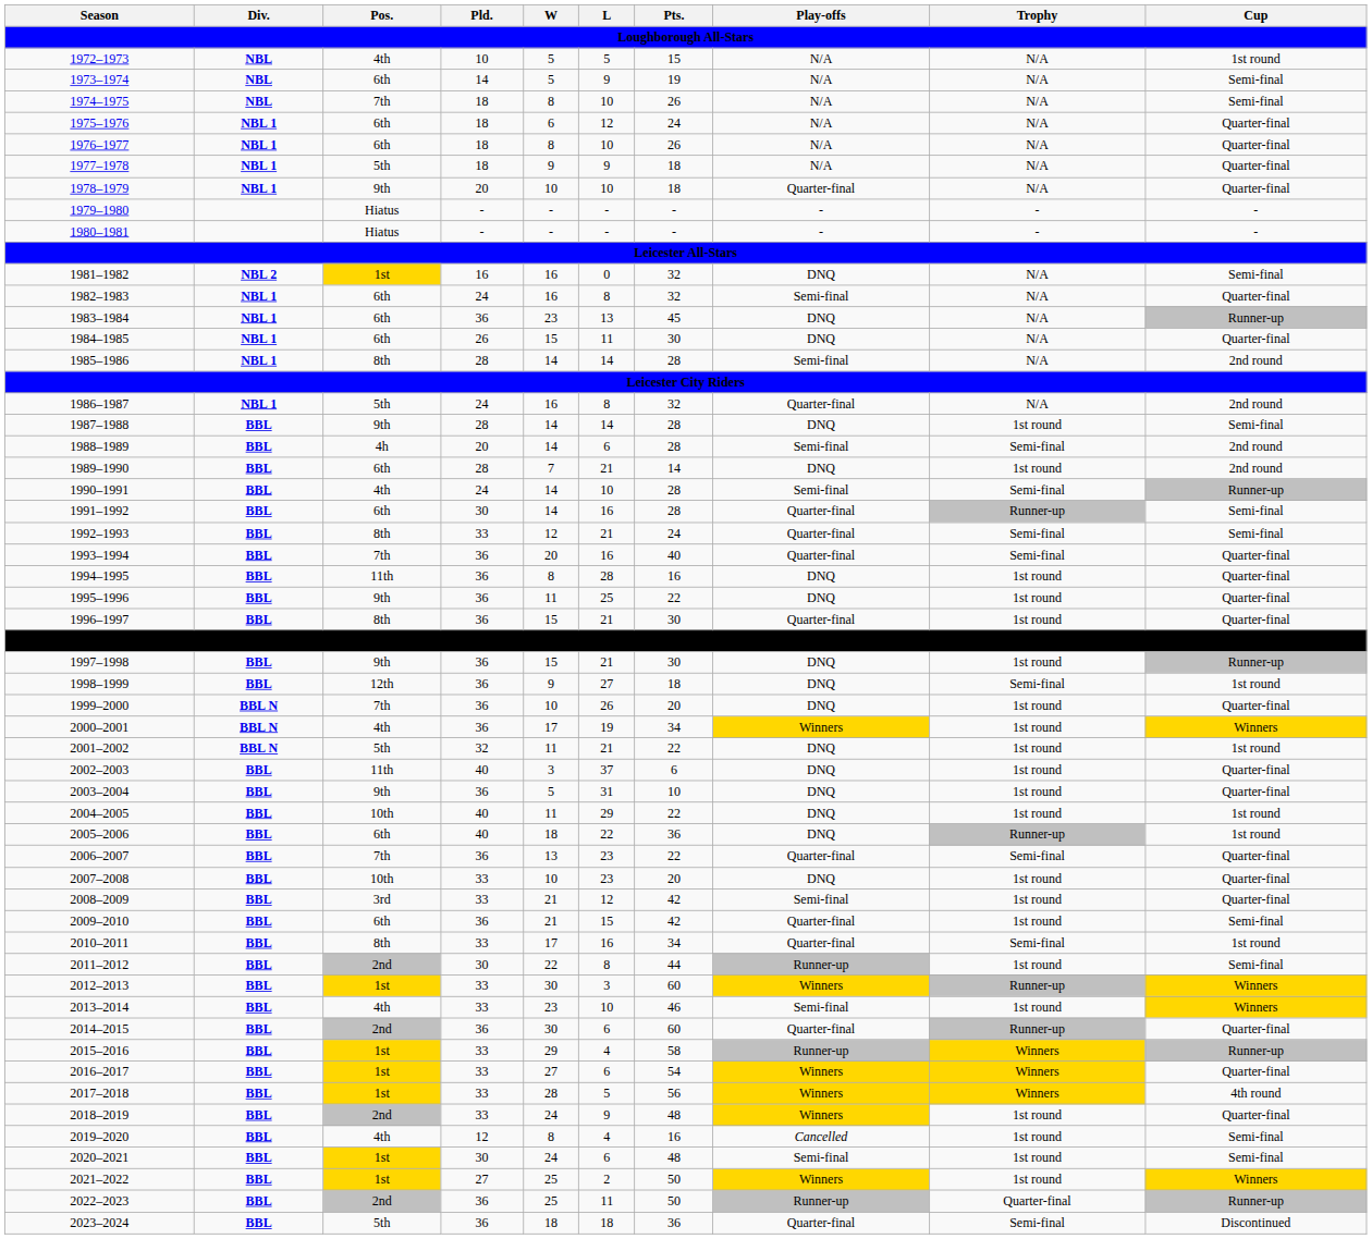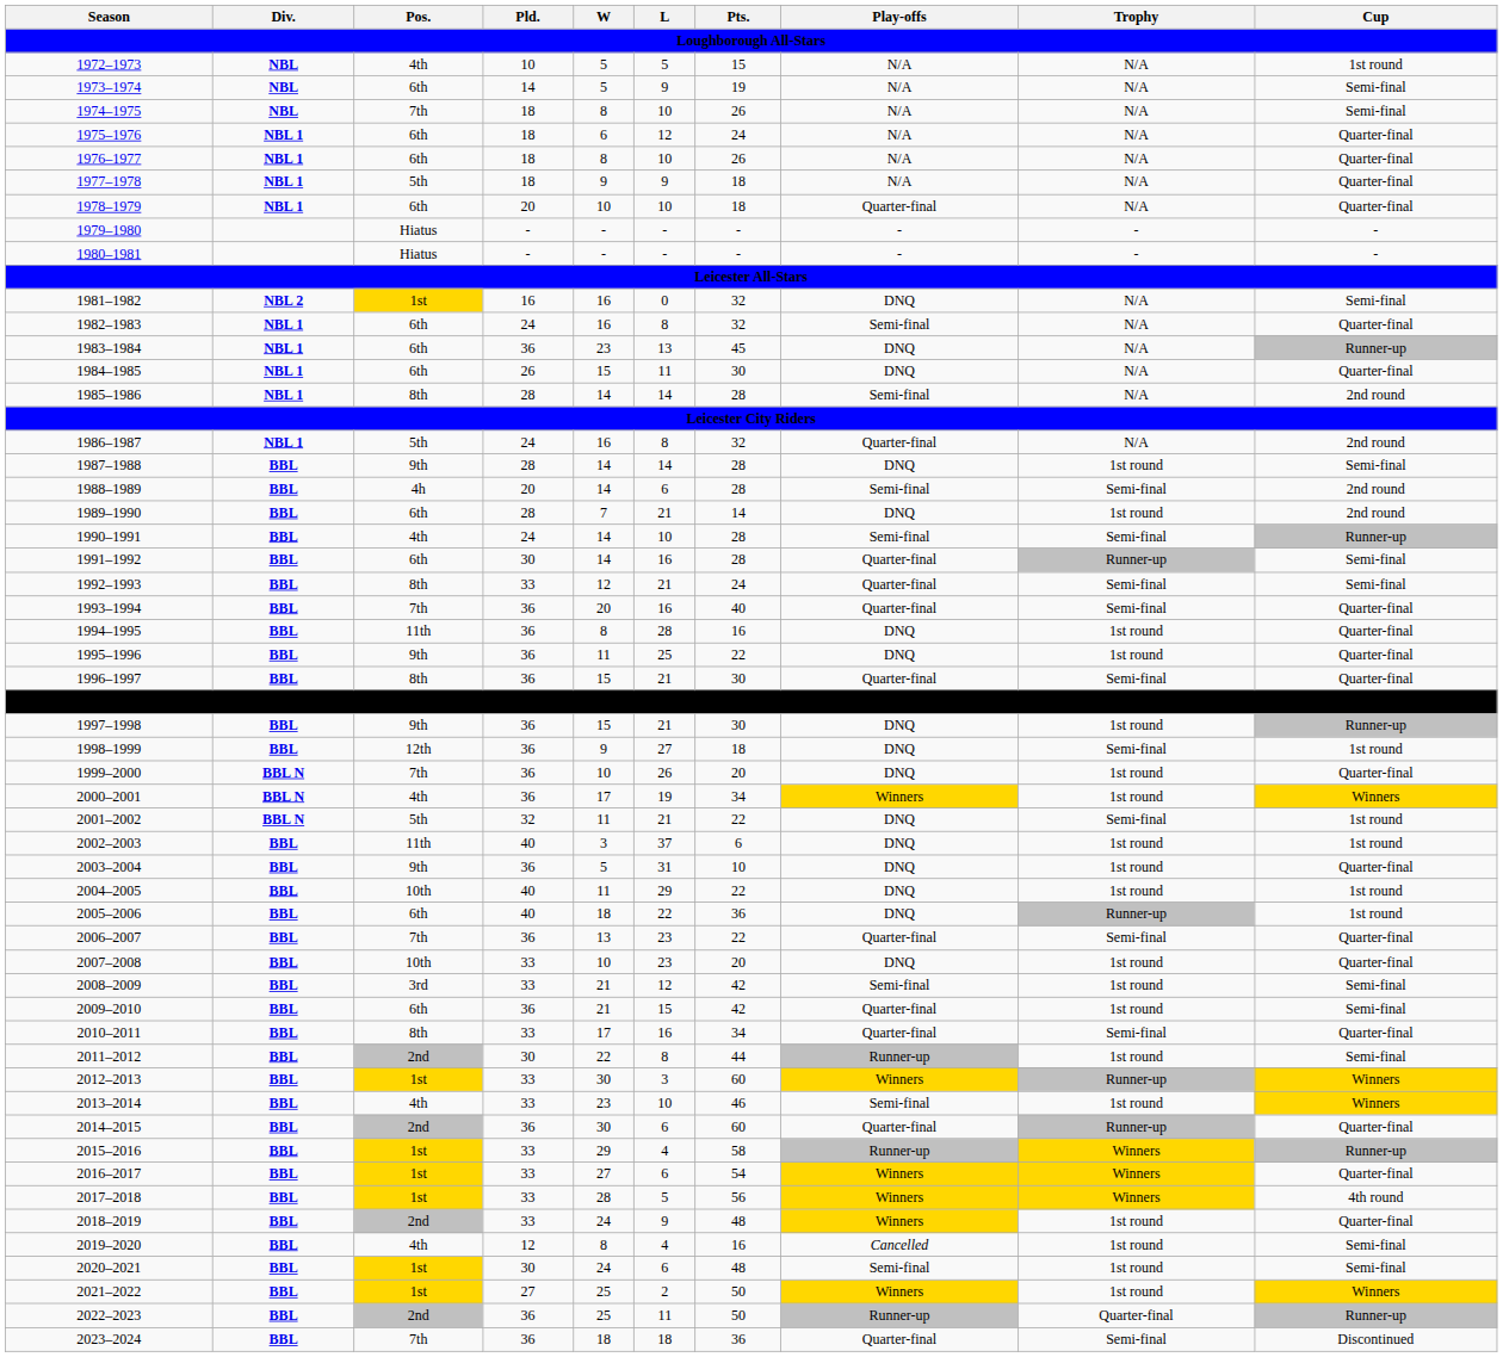1978–1979 | Pos.: 9th -> 6th
1996–1997 | Trophy: 1st round -> Semi-final
2001–2002 | Trophy: 1st round -> Semi-final
2002–2003 | Cup: Quarter-final -> 1st round
2008–2009 | Cup: Quarter-final -> Semi-final
2010–2011 | Cup: 1st round -> Quarter-final
2023–2024 | Pos.: 5th -> 7th
